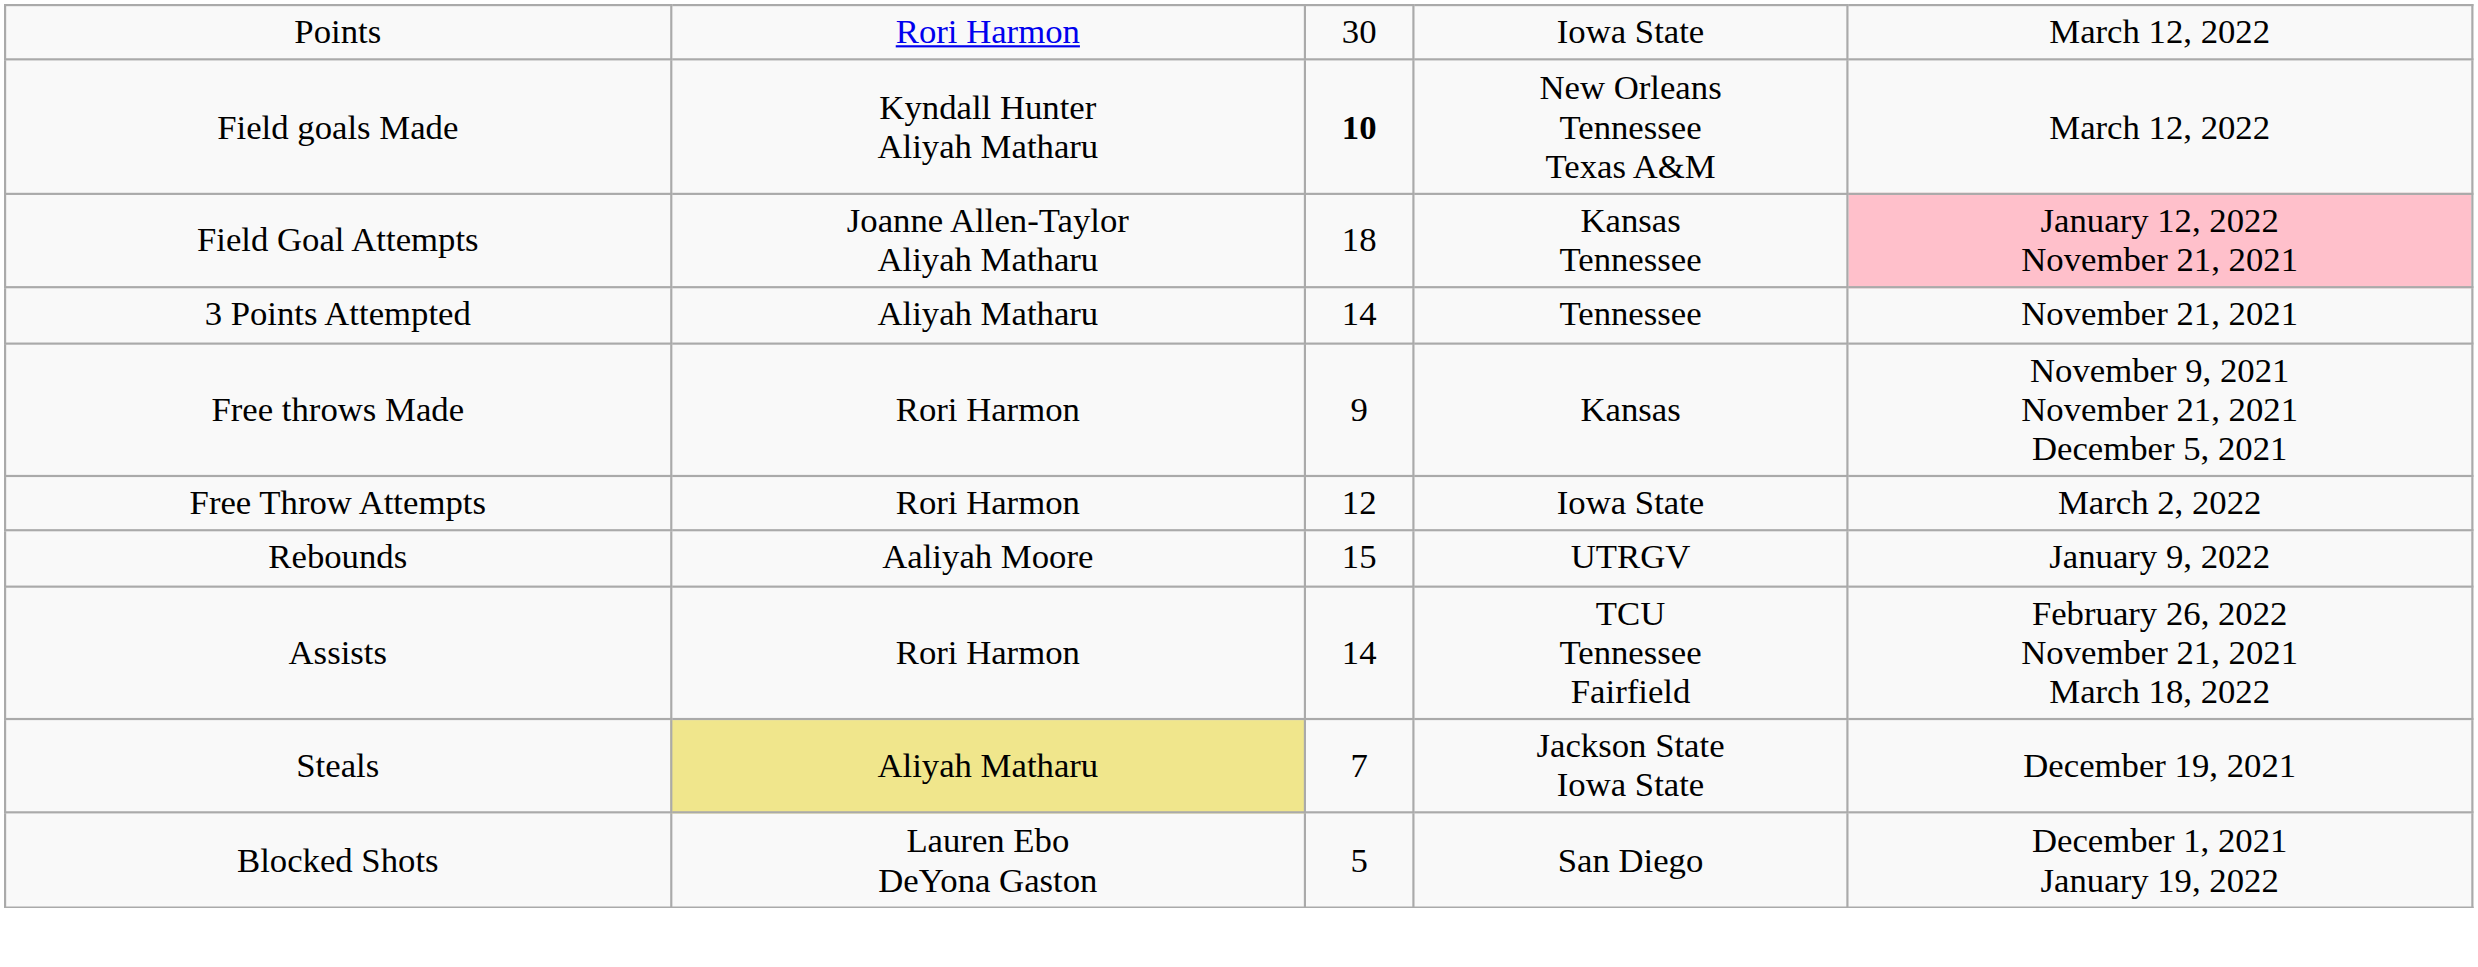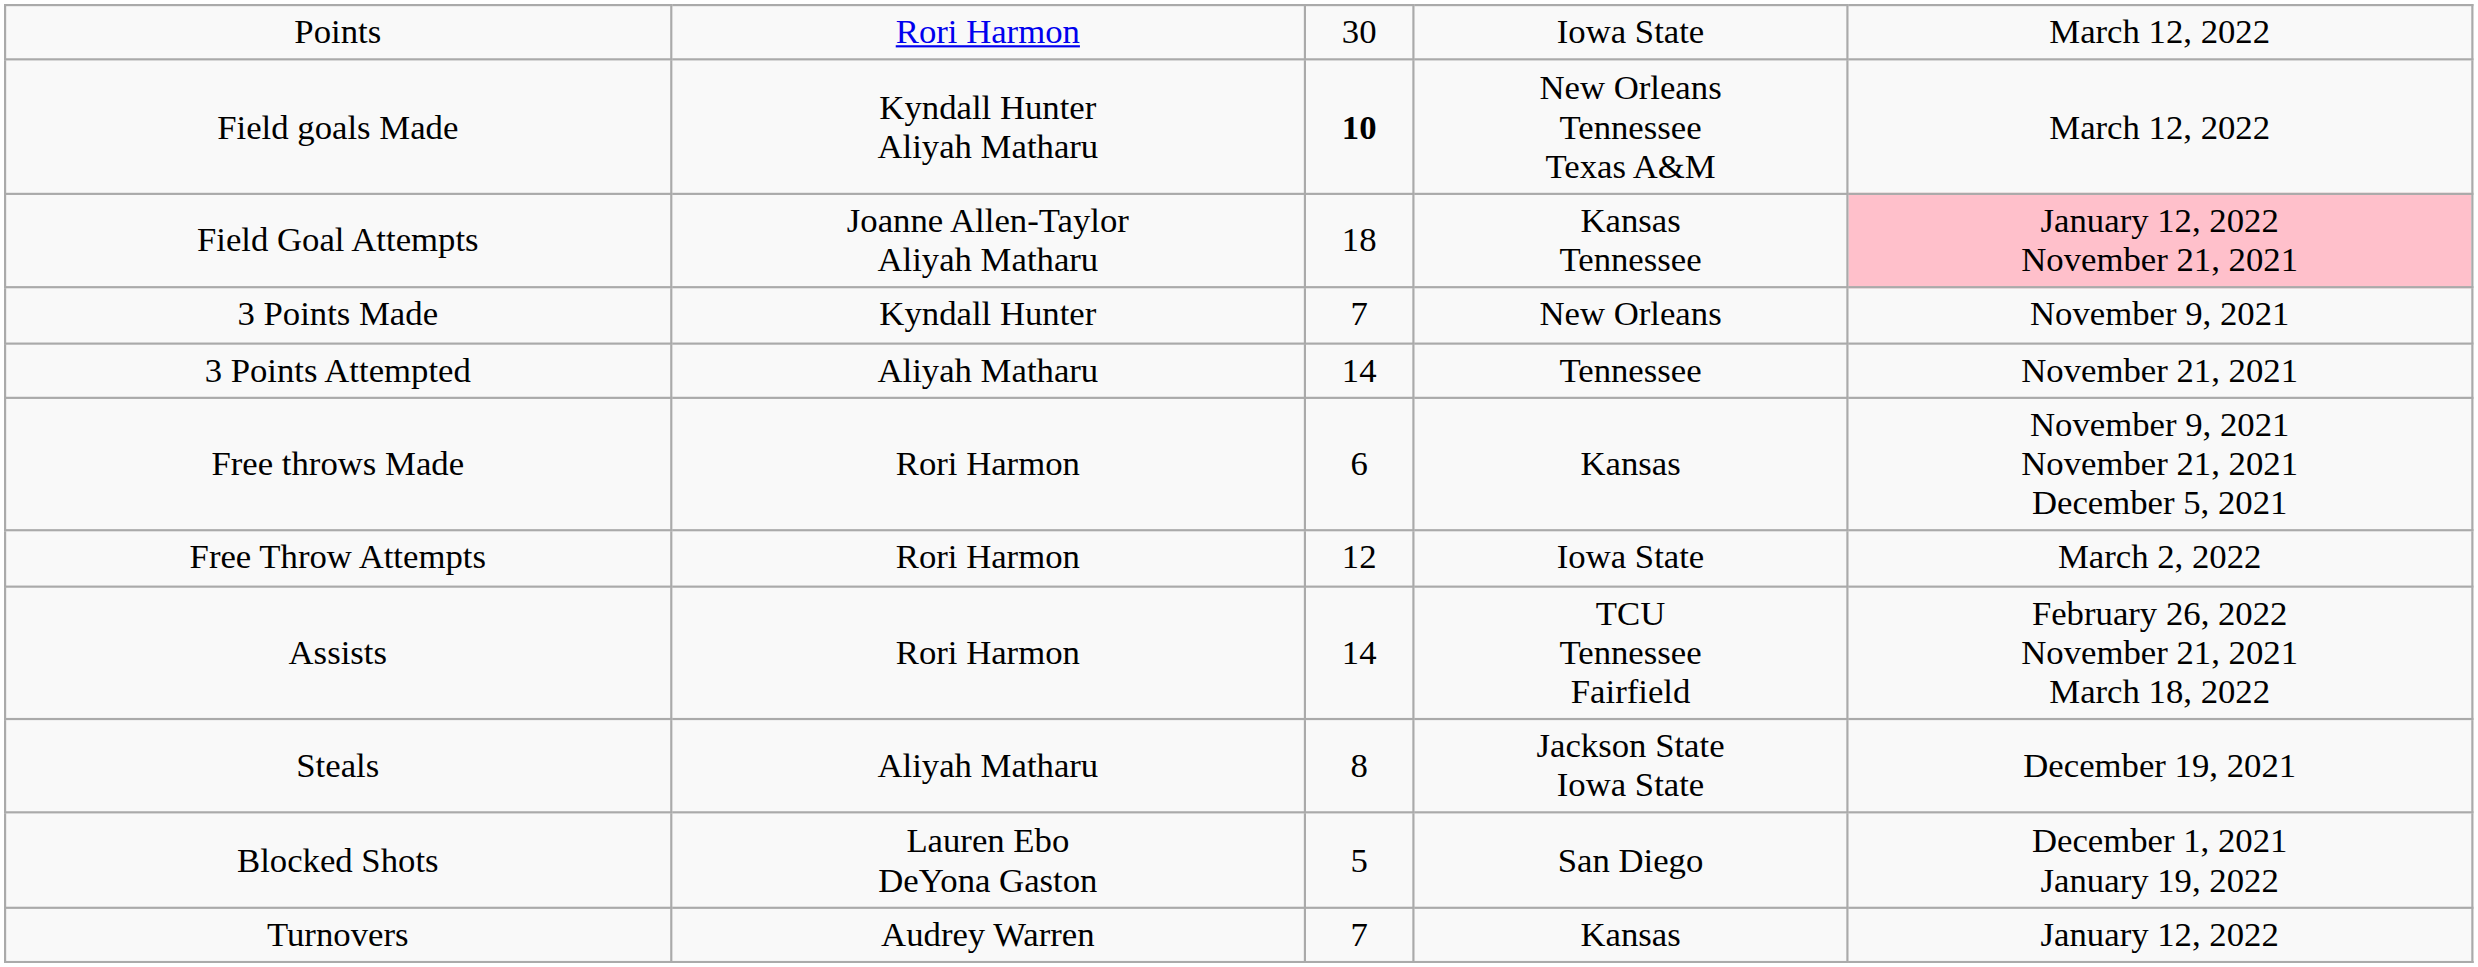+ row: 3 Points Made | Kyndall Hunter | 7 | New Orleans | November 9, 2021
Free throws Made | column 3: 9 -> 6
- row: Rebounds | Aaliyah Moore | 15 | UTRGV | January 9, 2022
Steals | column 2: khaki background -> no background
Steals | column 3: 7 -> 8
+ row: Turnovers | Audrey Warren | 7 | Kansas | January 12, 2022
